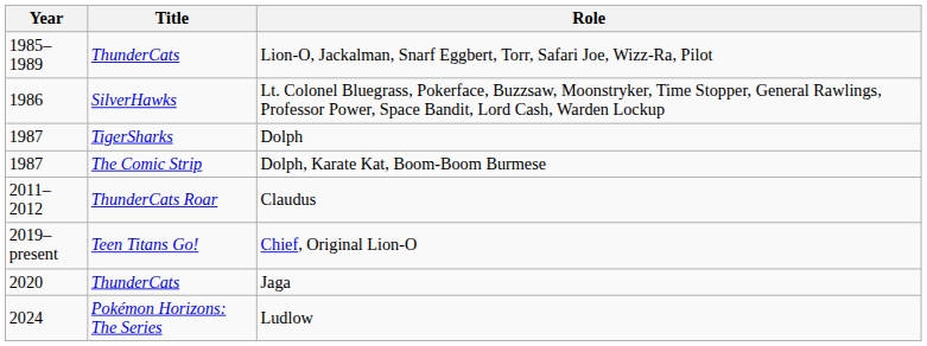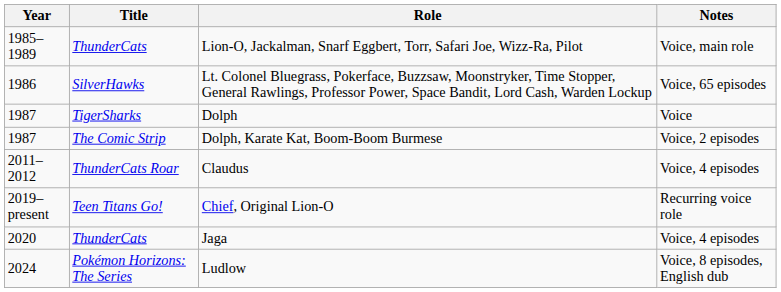+ column: Notes | Voice, main role | Voice, 65 episodes | Voice | Voice, 2 episodes | Voice, 4 episodes | Recurring voice role | Voice, 4 episodes | Voice, 8 episodes, English dub
